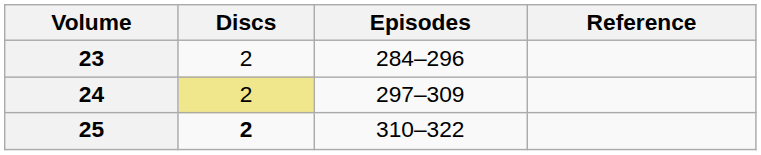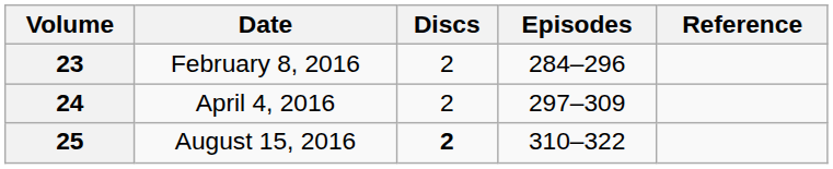+ column: Date | February 8, 2016 | April 4, 2016 | August 15, 2016
24 | Discs: khaki background -> no background
